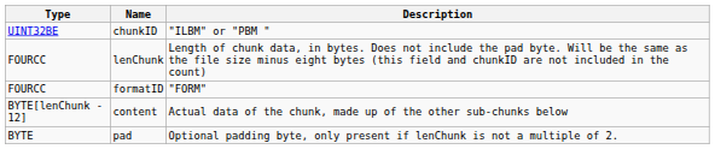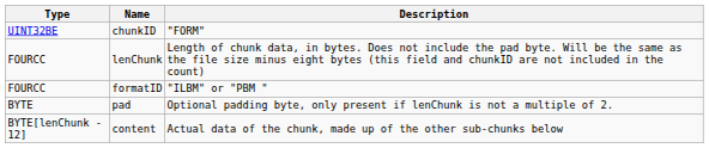chunkID | Description: "ILBM" or "PBM " -> "FORM"
formatID | Description: "FORM" -> "ILBM" or "PBM "
rows swapped: content <-> pad
